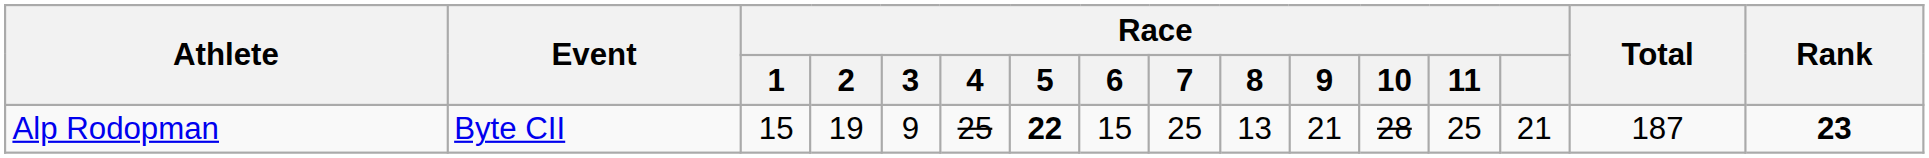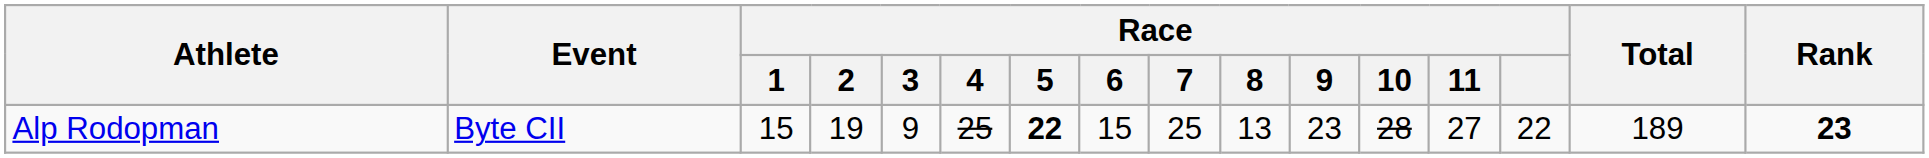Alp Rodopman | Race / 9: 21 -> 23
Alp Rodopman | Race / 11: 25 -> 27
Alp Rodopman | Race: 21 -> 22
Alp Rodopman | Total: 187 -> 189
